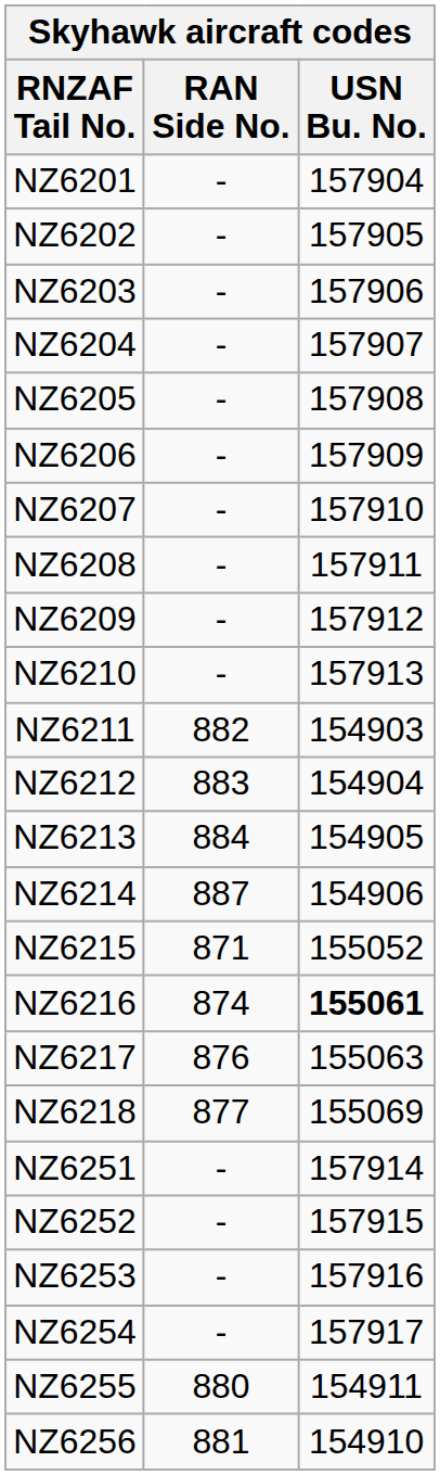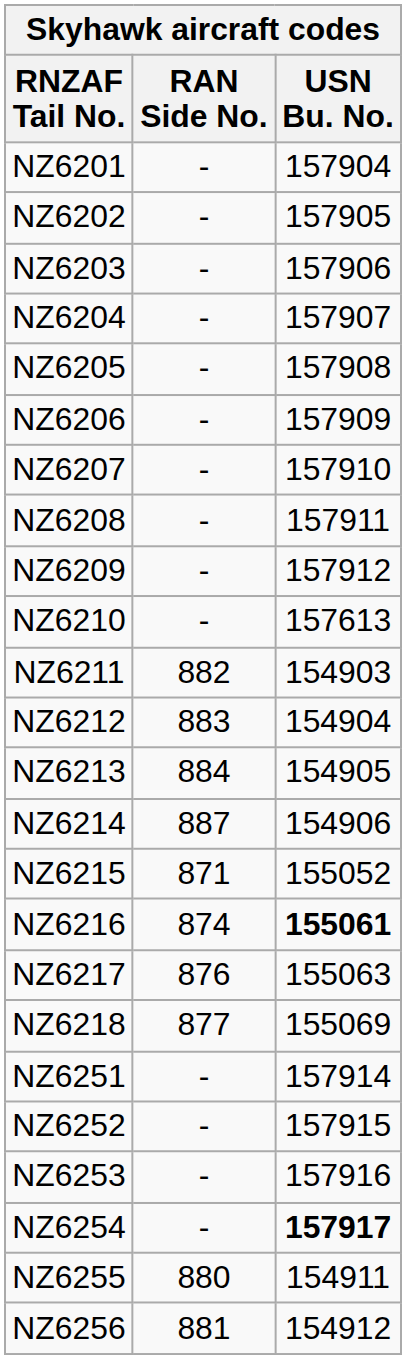NZ6210 | USN Bu. No.: 157913 -> 157613
NZ6254 | USN Bu. No.: normal -> bold
NZ6256 | USN Bu. No.: 154910 -> 154912
